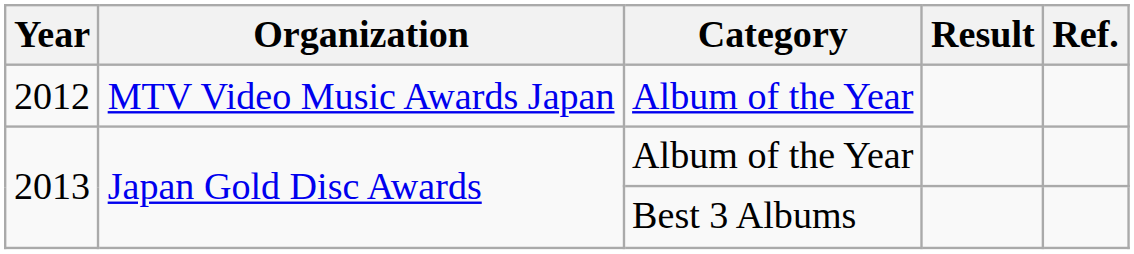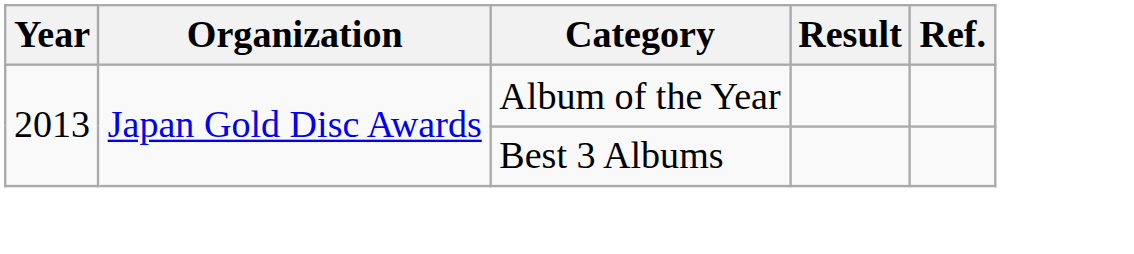- row: 2012 | MTV Video Music Awards Japan | Album of the Year
